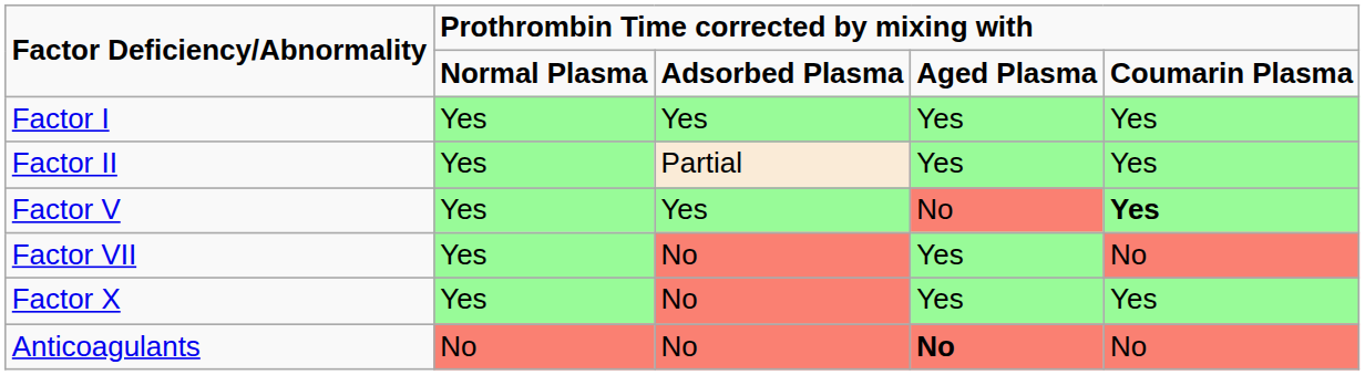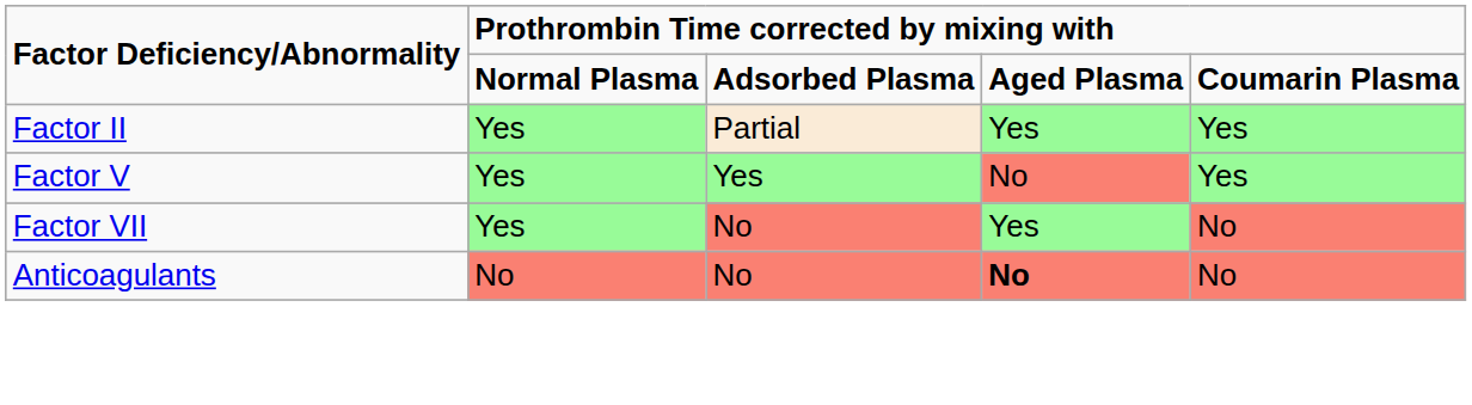- row: Factor I | Yes | Yes | Yes | Yes
Factor V | column 5: bold -> normal
- row: Factor X | Yes | No | Yes | Yes
